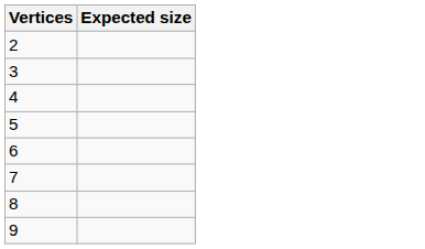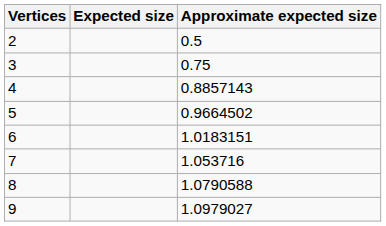+ column: Approximate expected size | 0.5 | 0.75 | 0.8857143 | 0.9664502 | 1.0183151 | 1.053716 | 1.0790588 | 1.0979027
